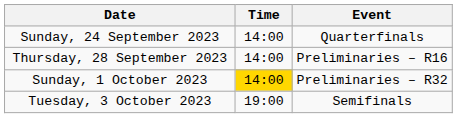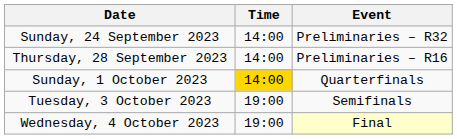Sunday, 24 September 2023 | Event: Quarterfinals -> Preliminaries – R32
Sunday, 1 October 2023 | Event: Preliminaries – R32 -> Quarterfinals
+ row: Wednesday, 4 October 2023 | 19:00 | Final
